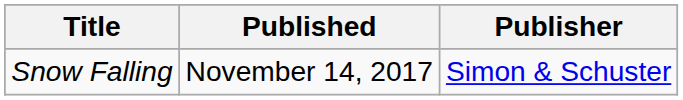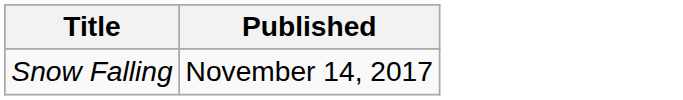- column: Publisher | Simon & Schuster
